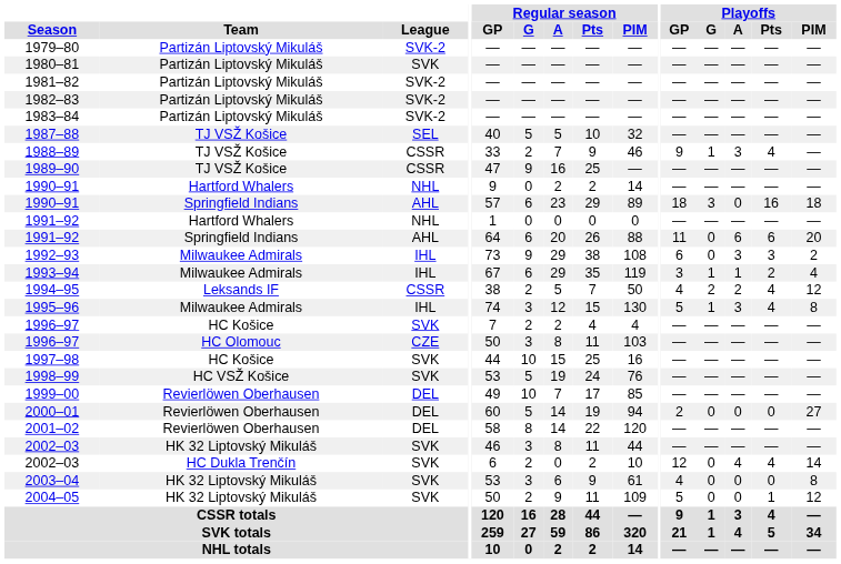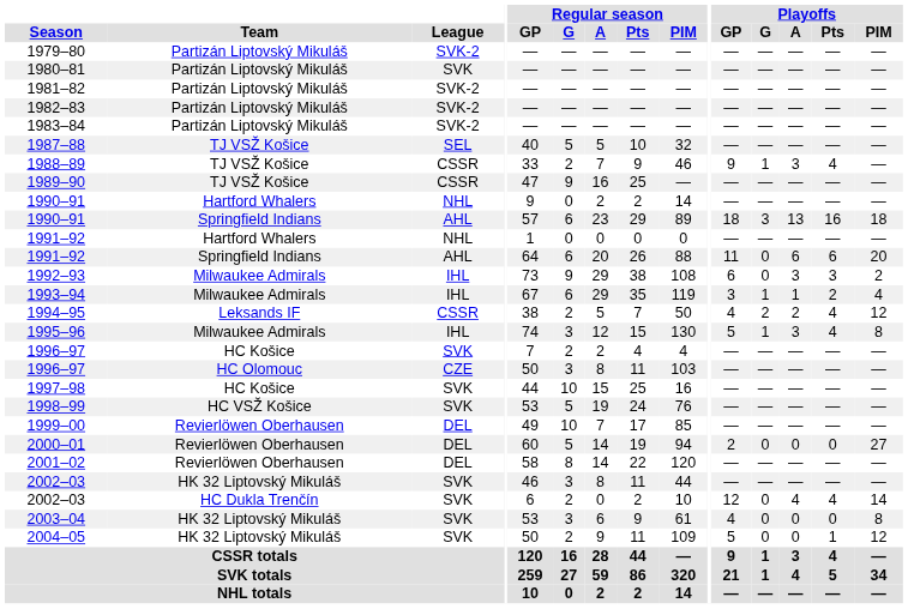1990–91 / Springfield Indians | Playoffs / A: 0 -> 13
